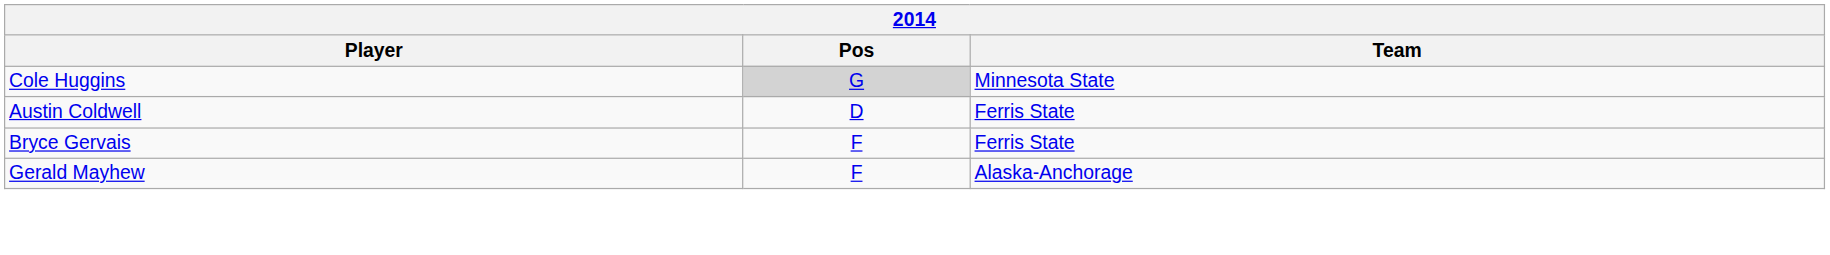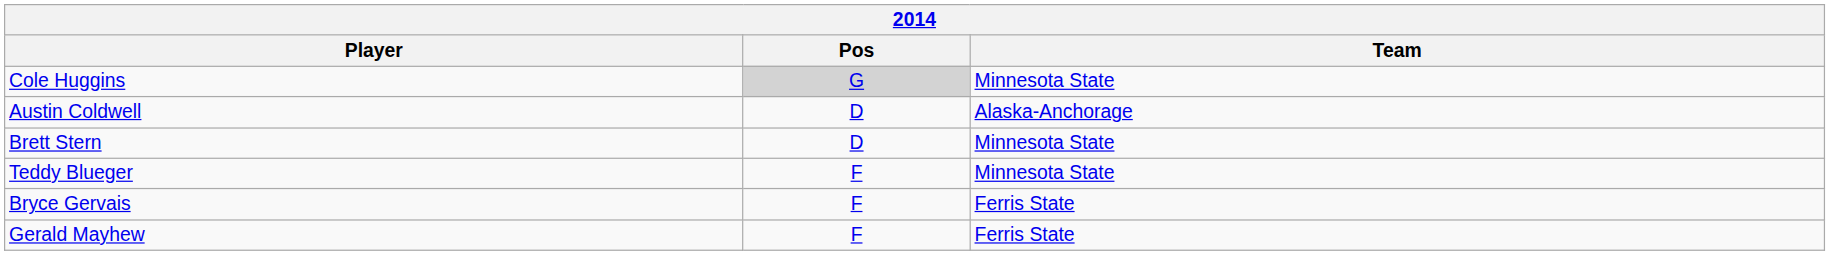Austin Coldwell | Team: Ferris State -> Alaska-Anchorage
+ row: Brett Stern | D | Minnesota State
+ row: Teddy Blueger | F | Minnesota State
Gerald Mayhew | Team: Alaska-Anchorage -> Ferris State
